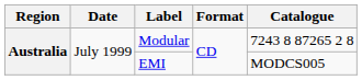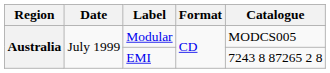Modular | Catalogue: 7243 8 87265 2 8 -> MODCS005
EMI | Catalogue: MODCS005 -> 7243 8 87265 2 8
